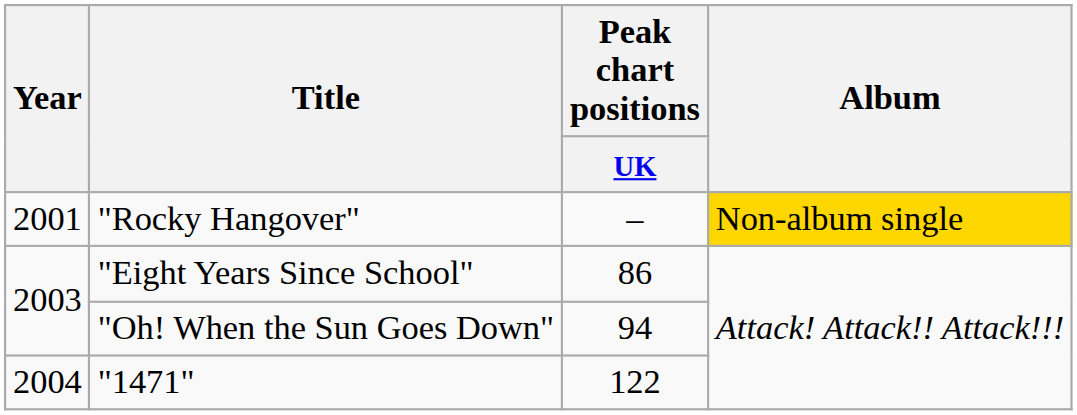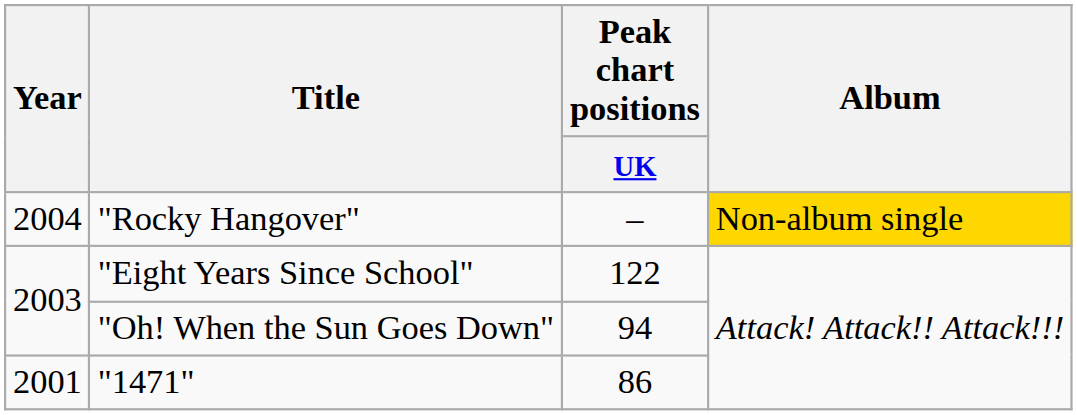"Rocky Hangover" | Year: 2001 -> 2004
"Eight Years Since School" | Peak chart positions / UK: 86 -> 122
"1471" | Year: 2004 -> 2001
"1471" | Peak chart positions / UK: 122 -> 86
